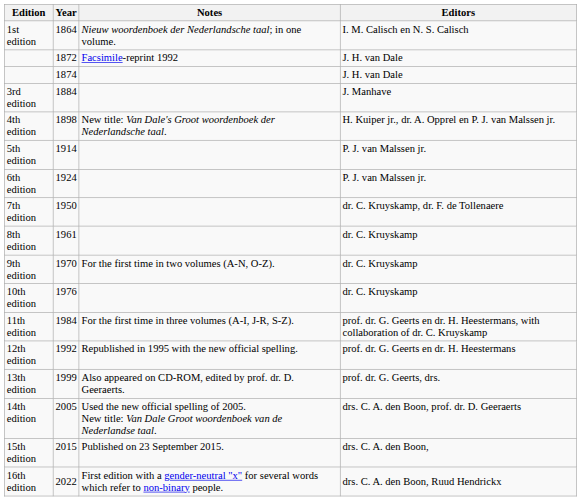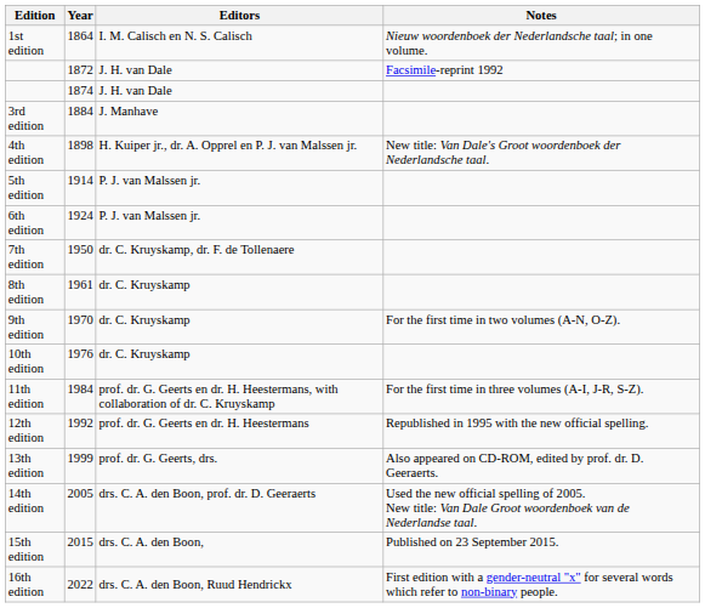columns swapped: Editors <-> Notes
